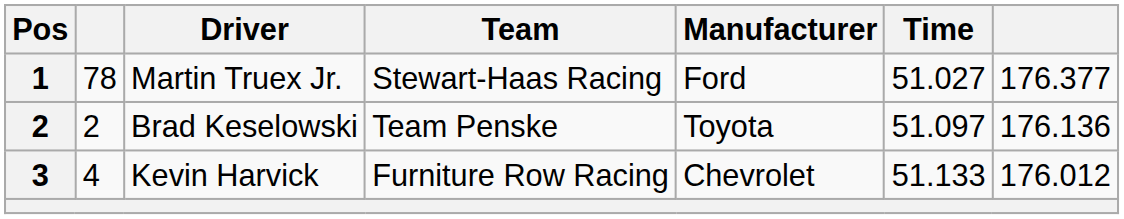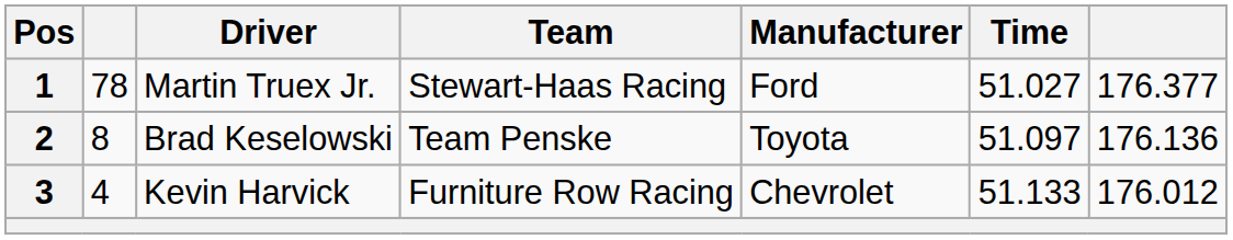Brad Keselowski | column 2: 2 -> 8
